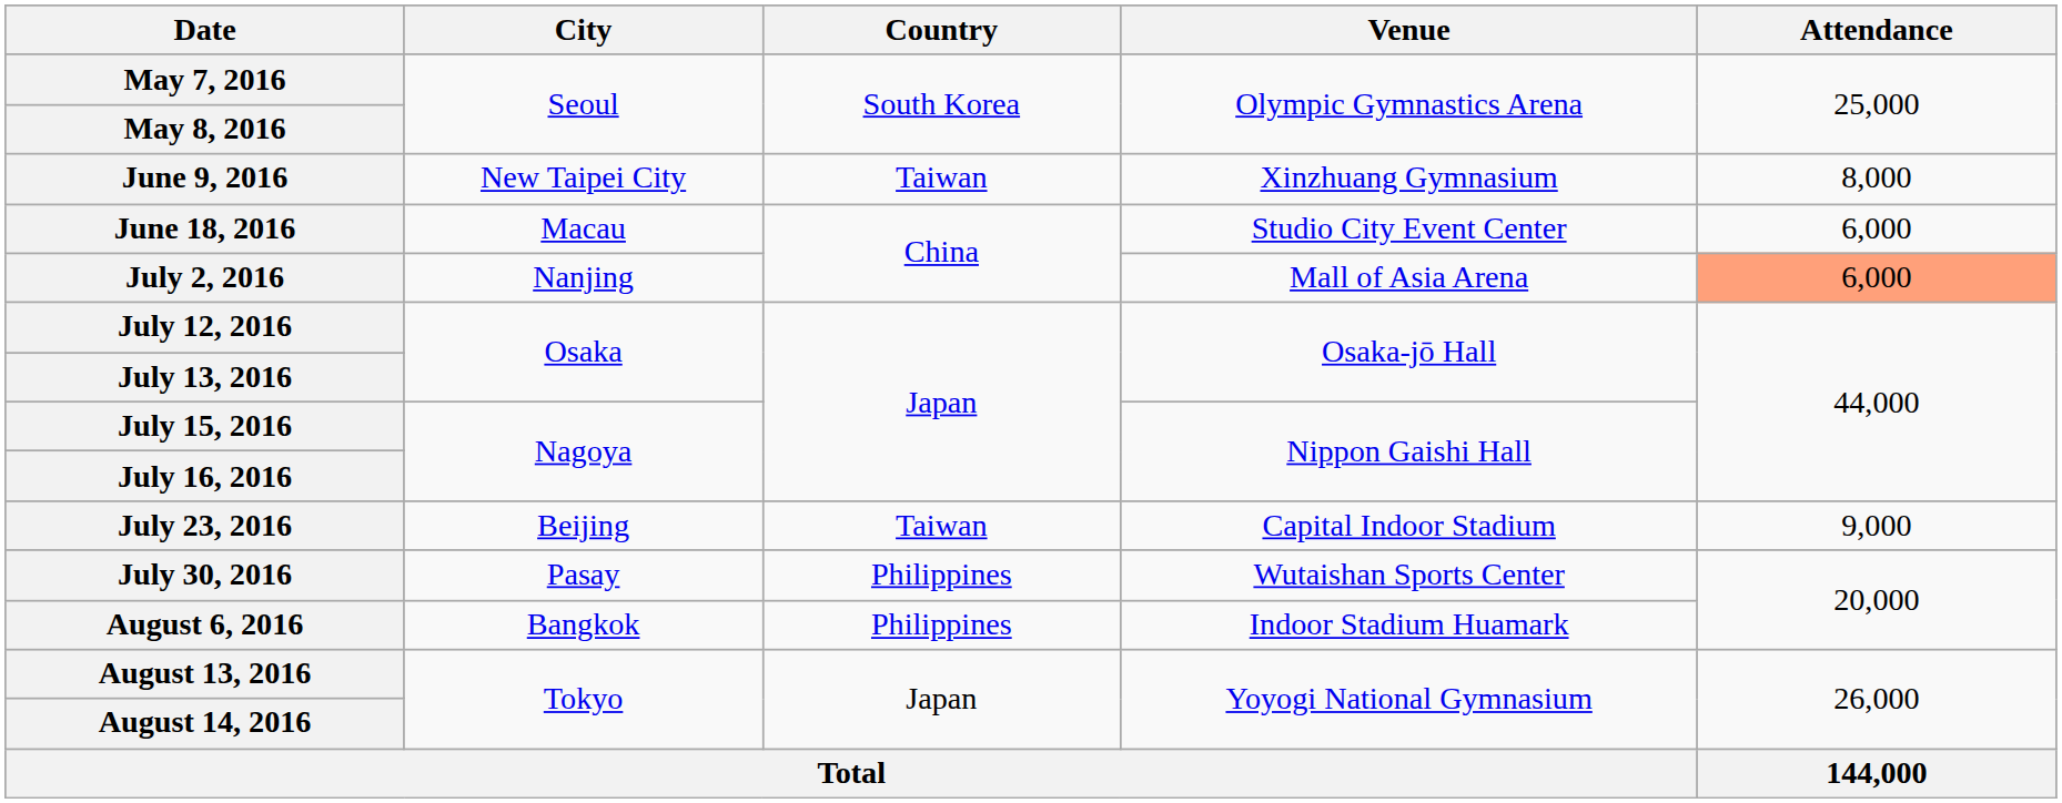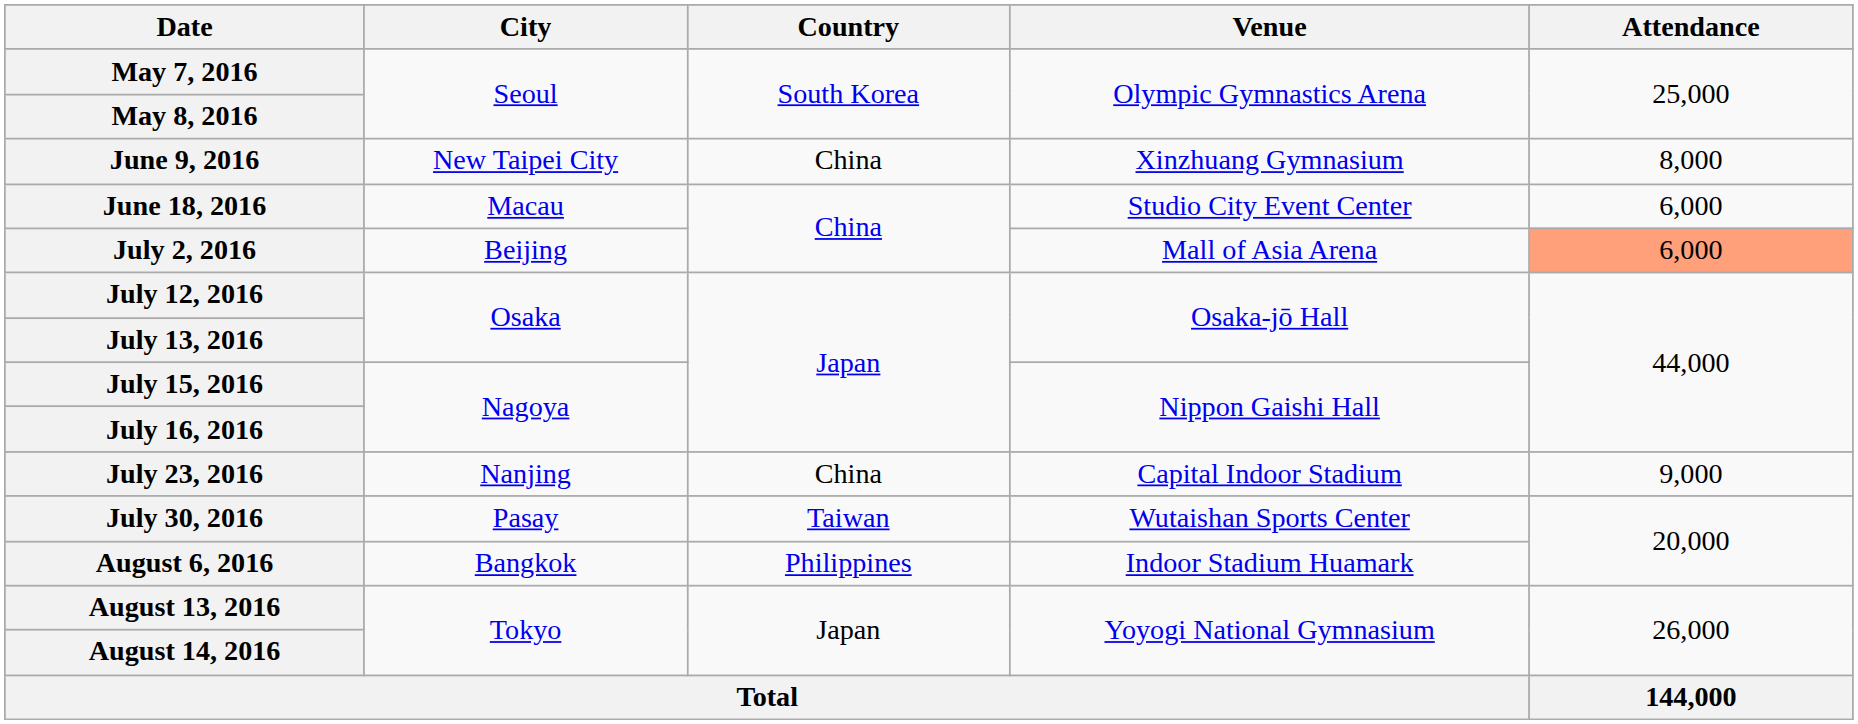June 9, 2016 | Country: Taiwan -> China
July 2, 2016 | City: Nanjing -> Beijing
July 23, 2016 | City: Beijing -> Nanjing
July 23, 2016 | Country: Taiwan -> China
July 30, 2016 | Country: Philippines -> Taiwan
